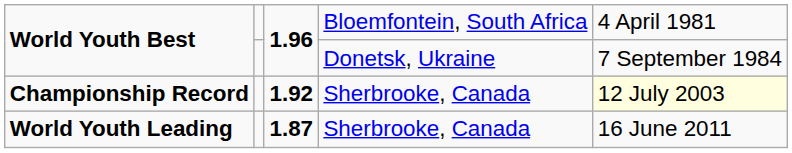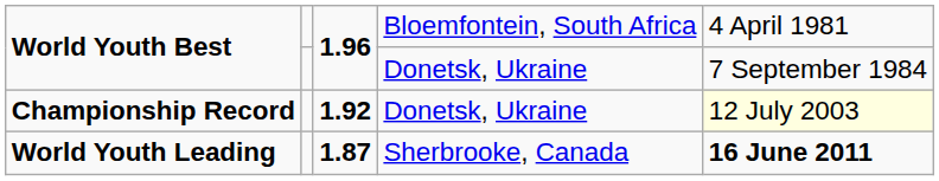Championship Record | column 4: Sherbrooke, Canada -> Donetsk, Ukraine
World Youth Leading | column 5: normal -> bold
